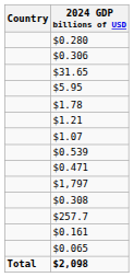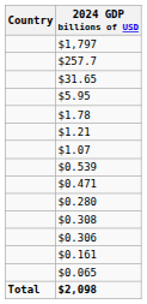rows swapped: $1,797 <-> $0.280
rows swapped: $257.7 <-> $0.306
